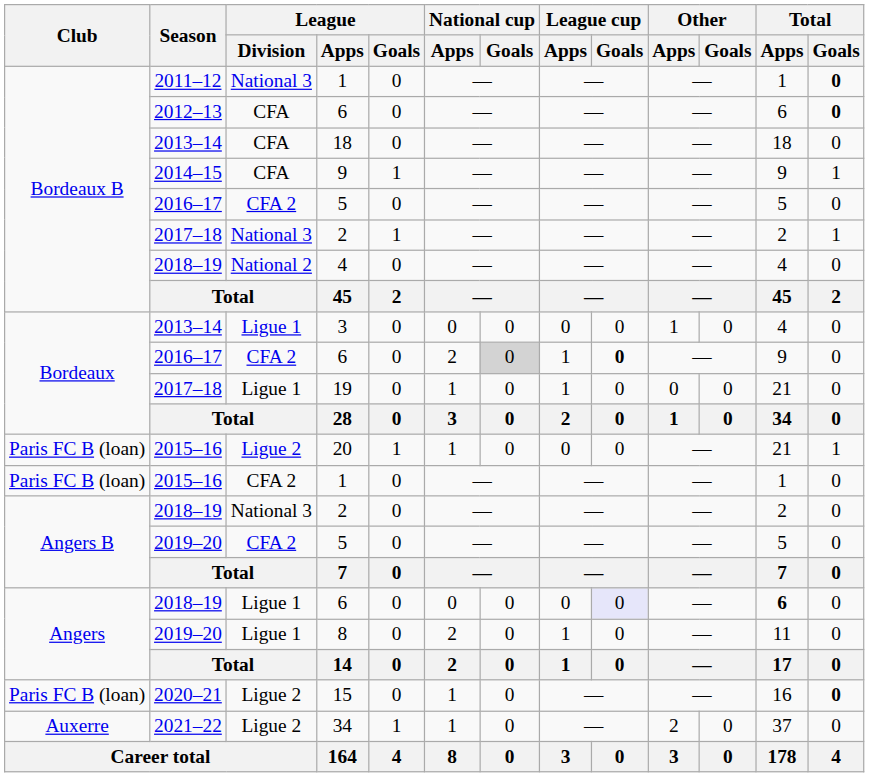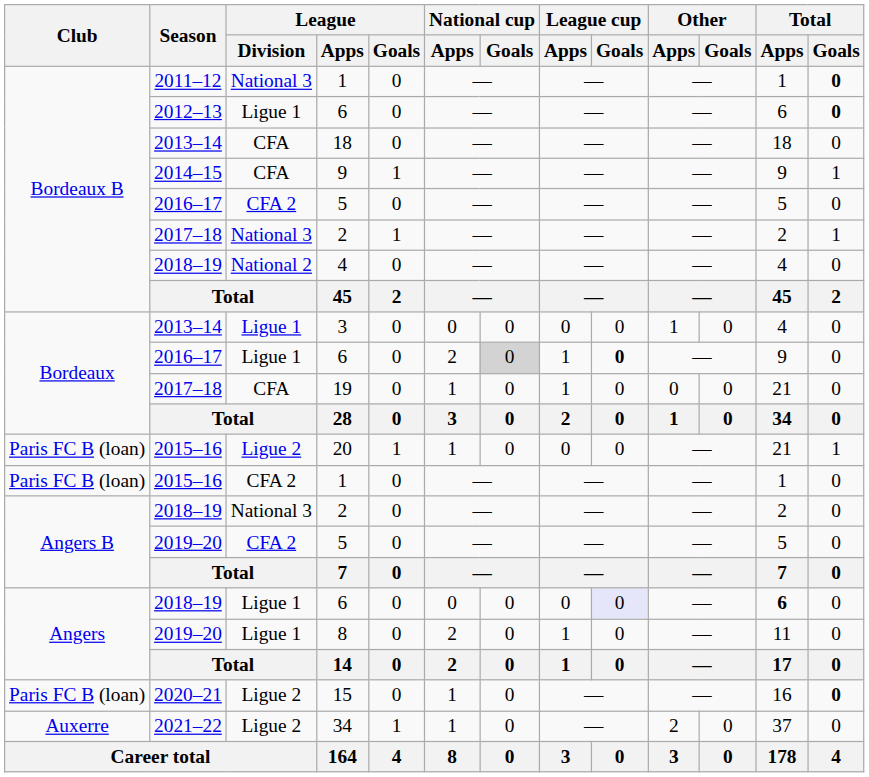2012–13 / 6 | League / Division: CFA -> Ligue 1
2016–17 / 6 | League / Division: CFA 2 -> Ligue 1
19 | League / Division: Ligue 1 -> CFA
